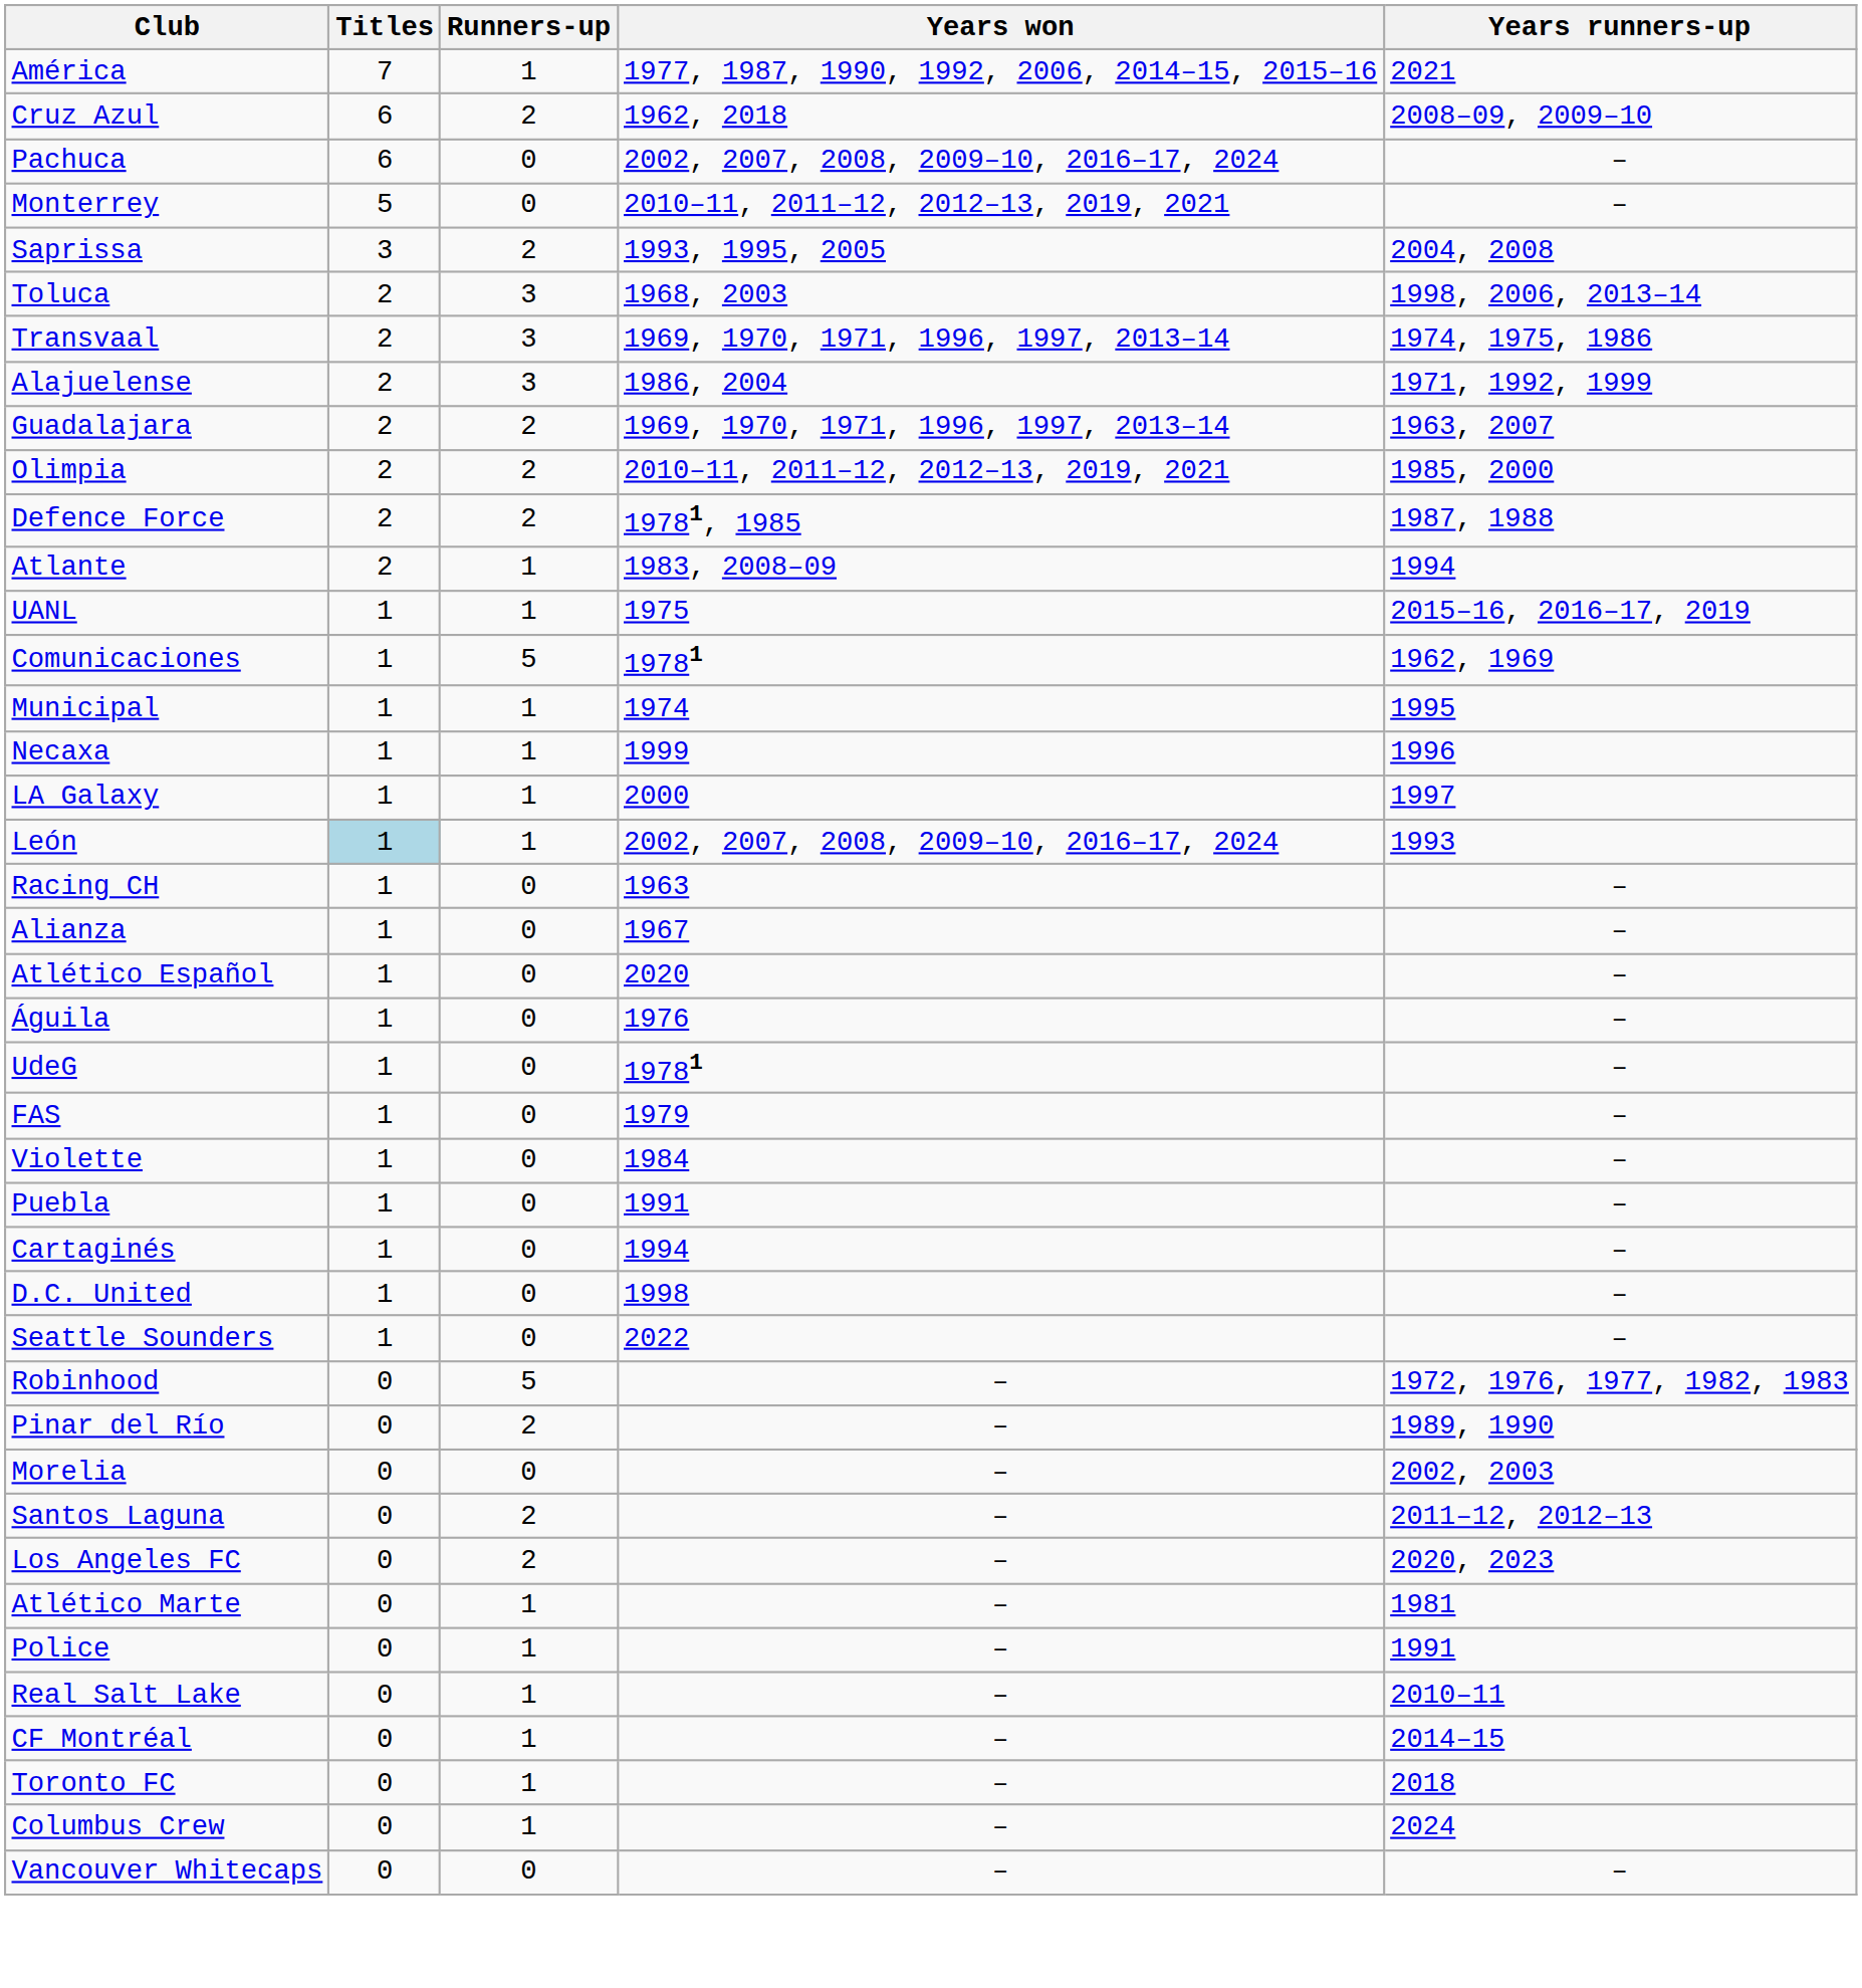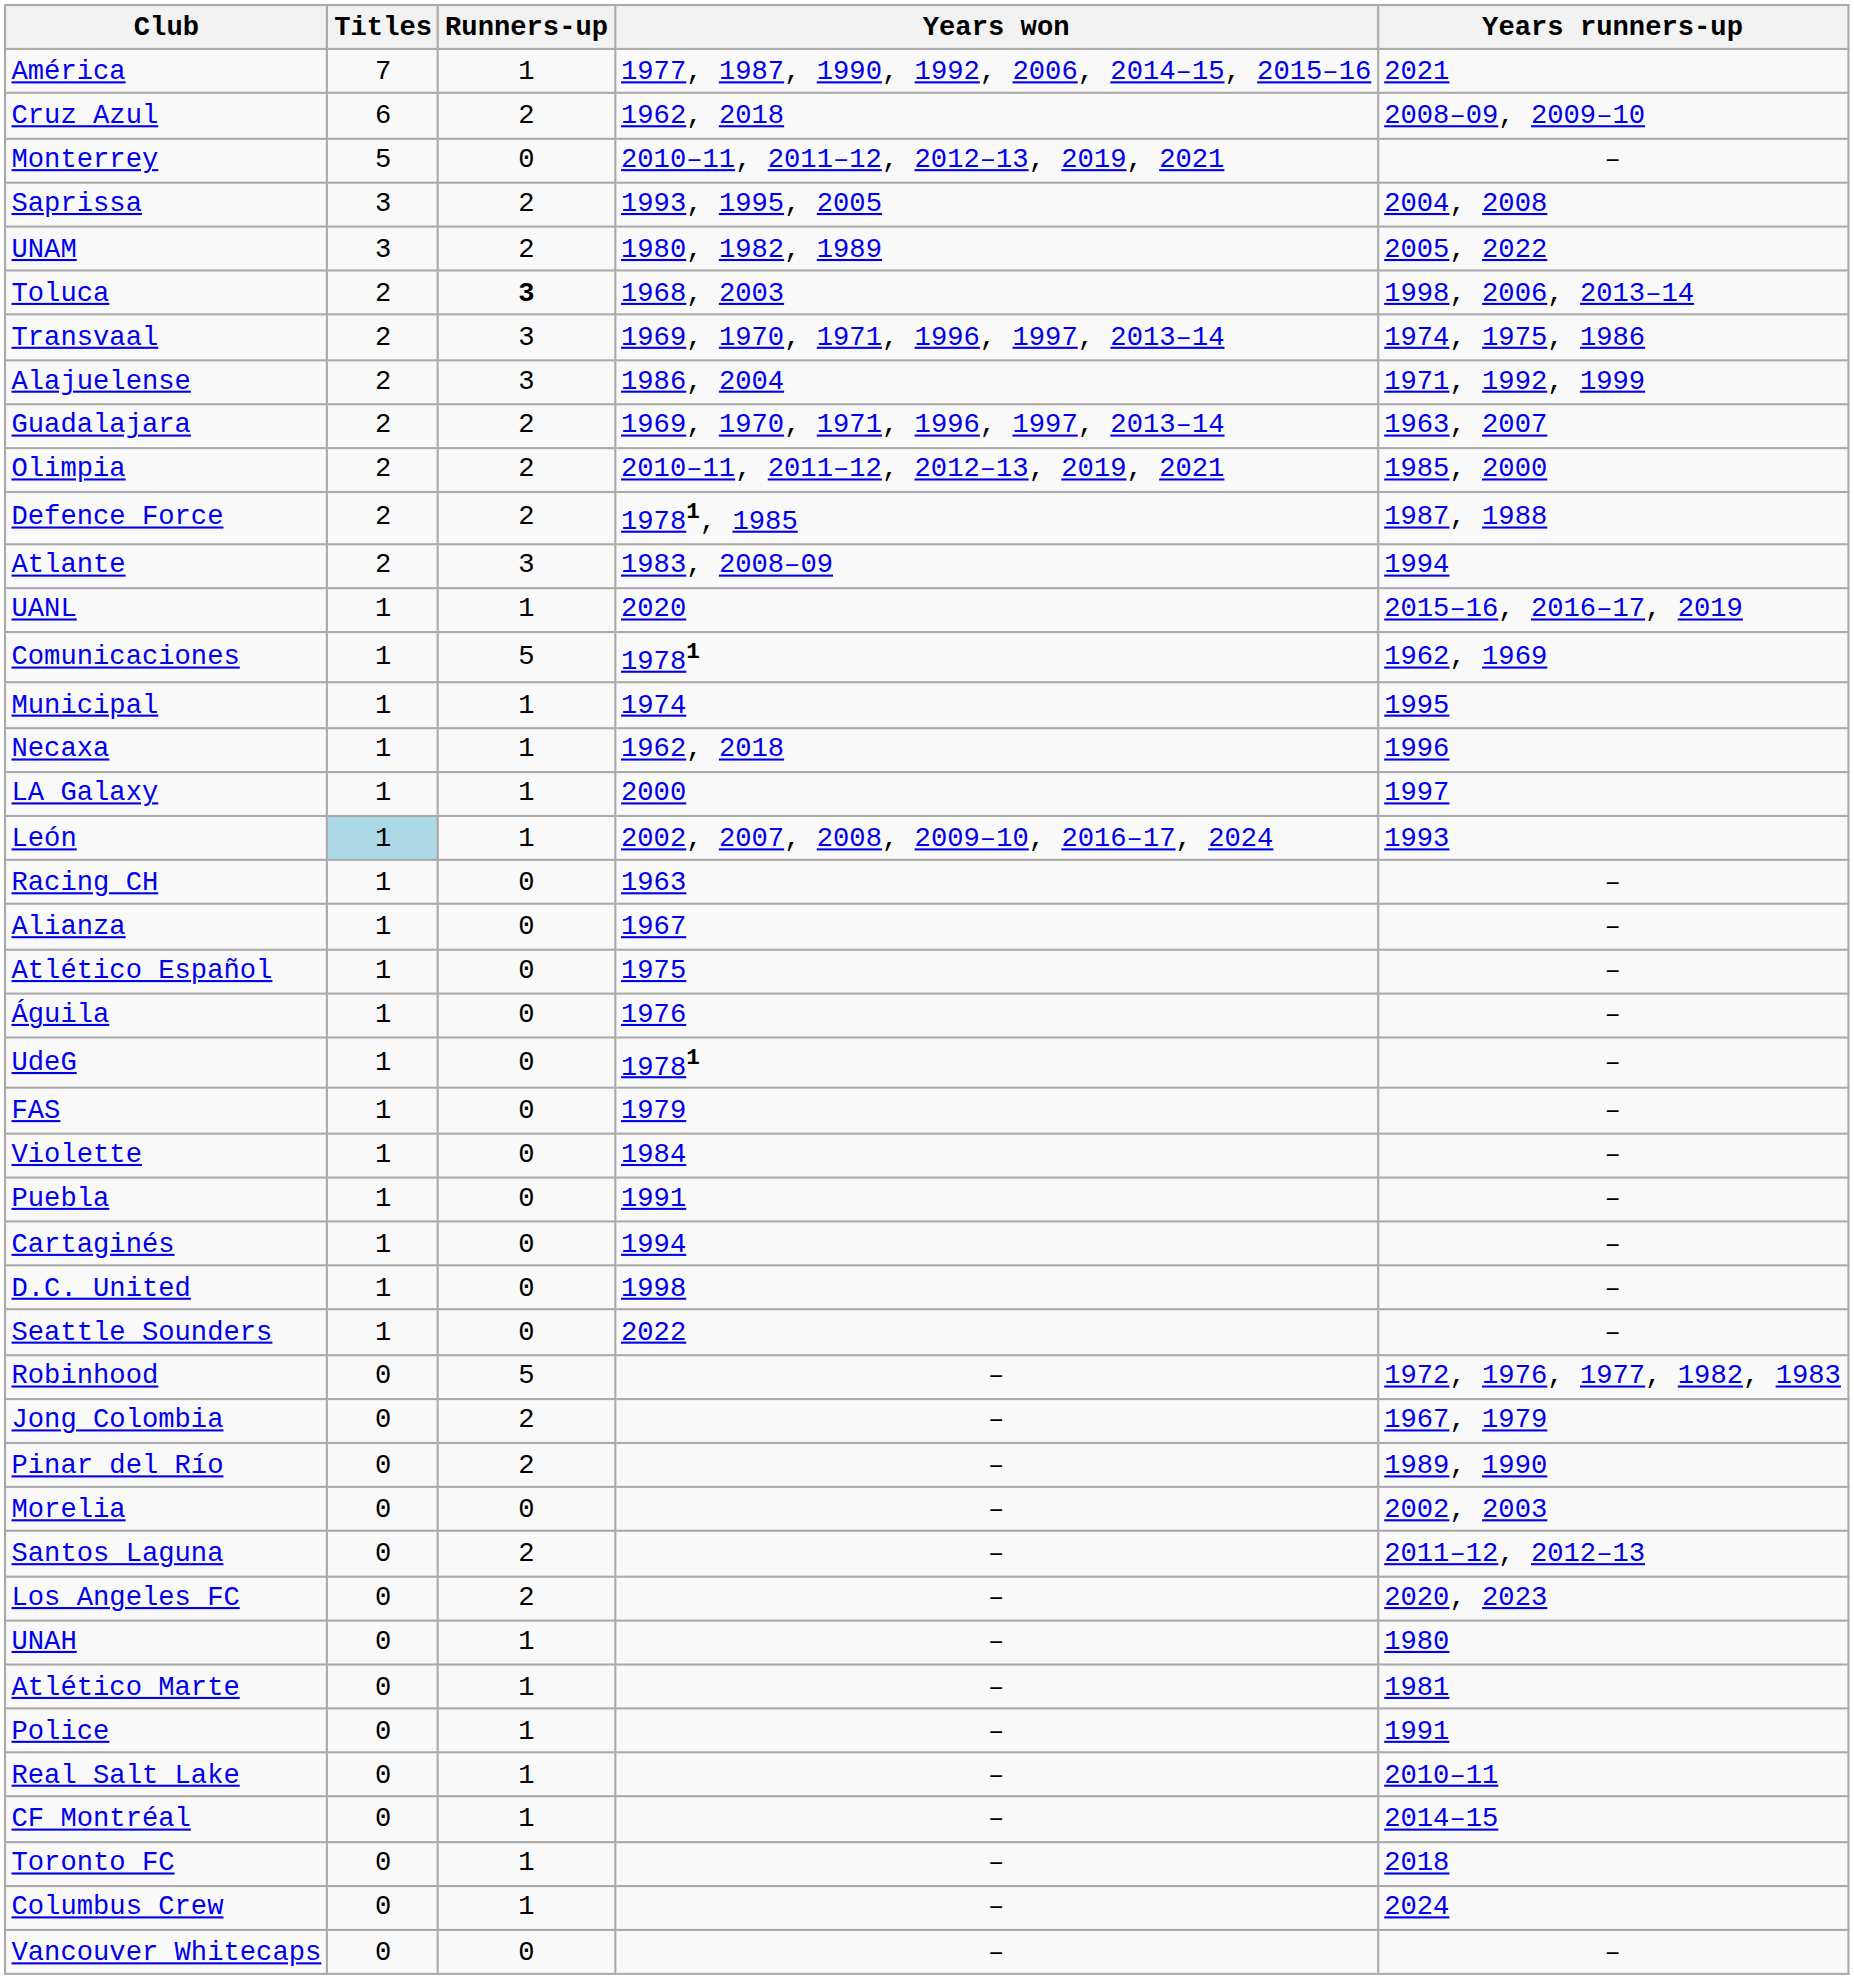- row: Pachuca | 6 | 0 | 2002, 2007, 2008, 2009–10, 2016–17, 2024 | –
+ row: UNAM | 3 | 2 | 1980, 1982, 1989 | 2005, 2022
Toluca | Runners-up: normal -> bold
Atlante | Runners-up: 1 -> 3
UANL | Years won: 1975 -> 2020
Necaxa | Years won: 1999 -> 1962, 2018
Atlético Español | Years won: 2020 -> 1975
+ row: Jong Colombia | 0 | 2 | – | 1967, 1979
+ row: UNAH | 0 | 1 | – | 1980
